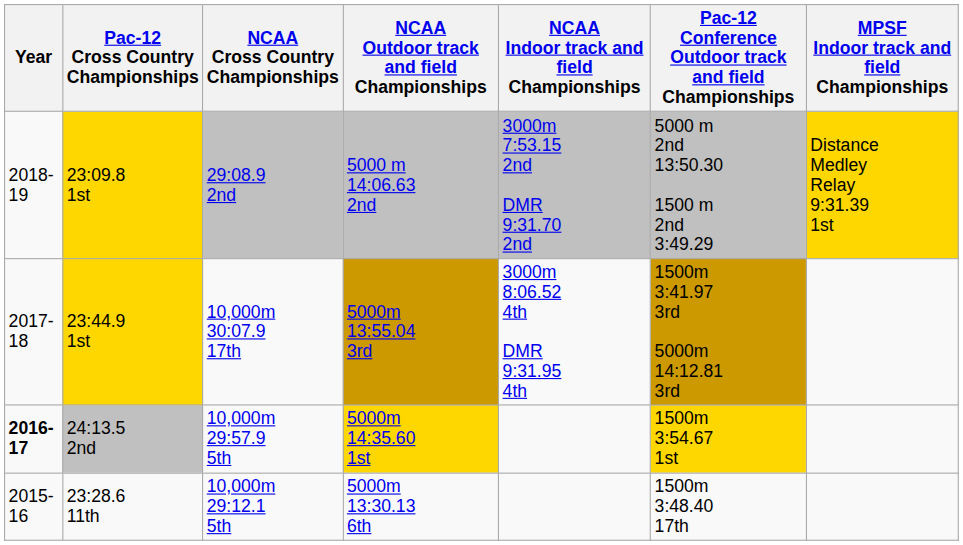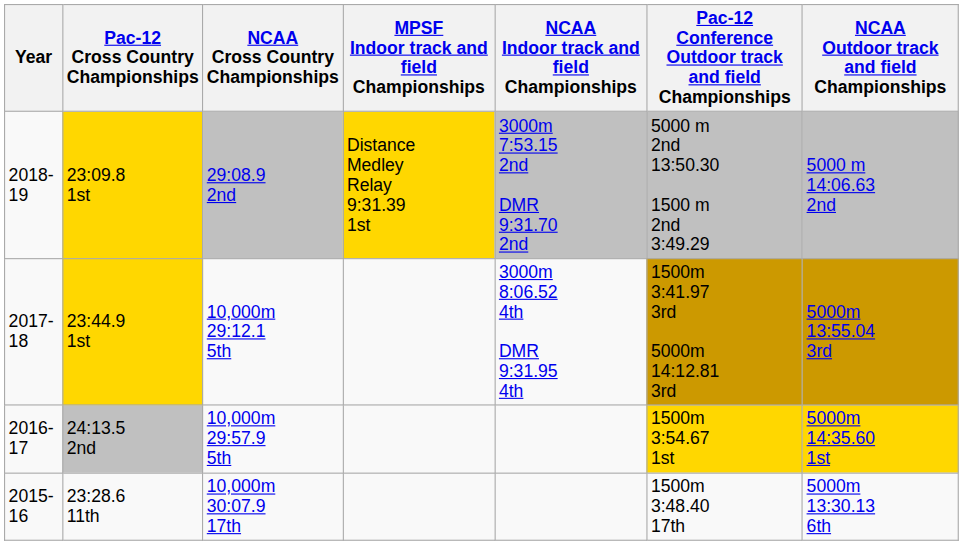columns swapped: MPSF Indoor track and field Championships <-> NCAA Outdoor track and field Championships
23:44.9 1st | NCAA Cross Country Championships: 10,000m 30:07.9 17th -> 10,000m 29:12.1 5th
24:13.5 2nd | Year: bold -> normal
23:28.6 11th | NCAA Cross Country Championships: 10,000m 29:12.1 5th -> 10,000m 30:07.9 17th
